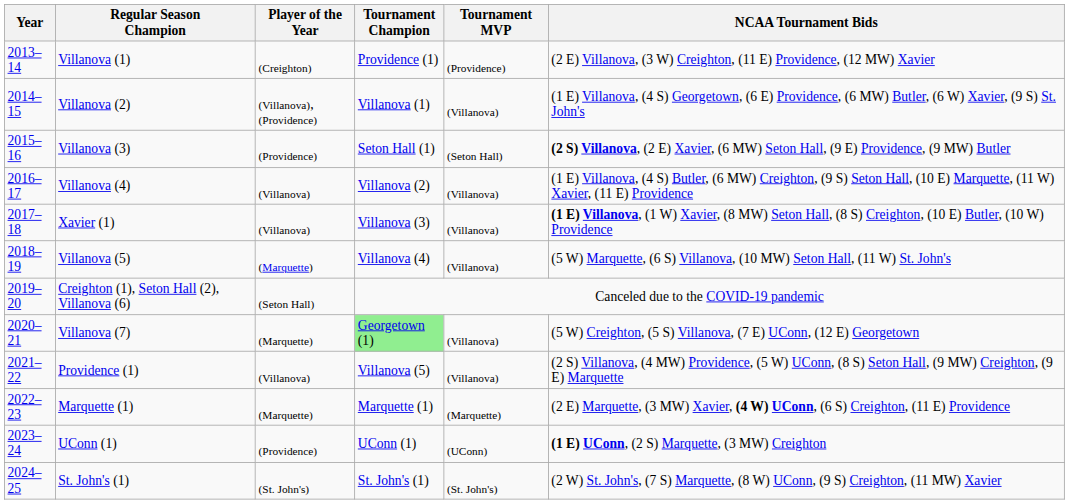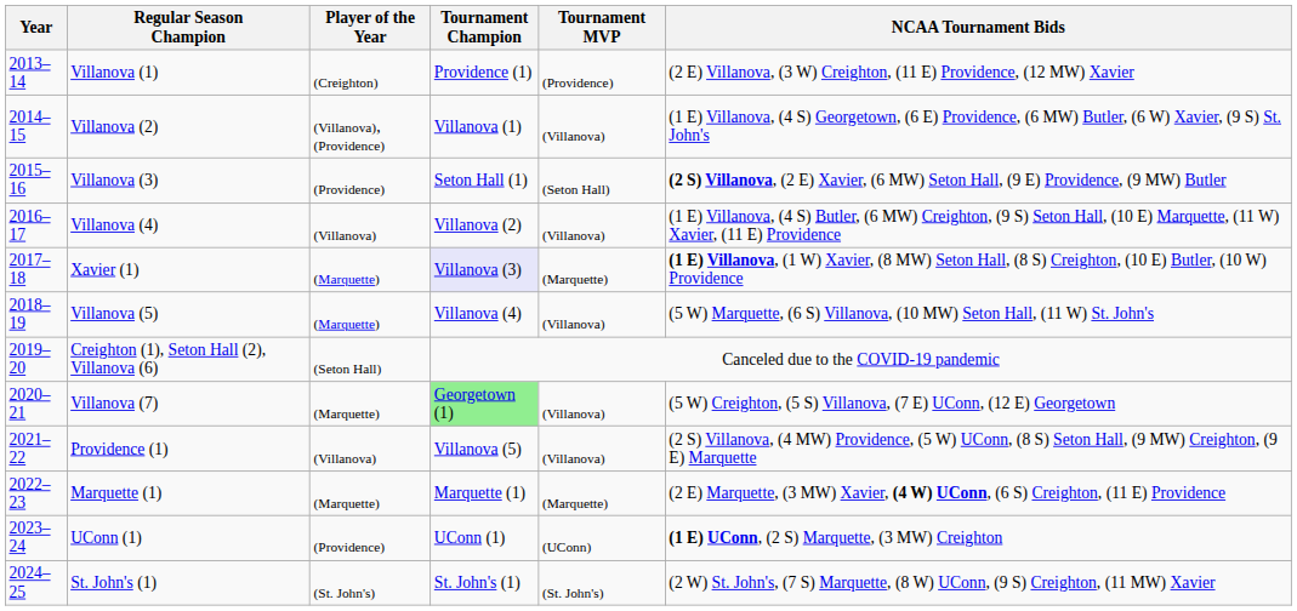Xavier (1) | Player of the Year: (Villanova) -> (Marquette)
Xavier (1) | Tournament Champion: no background -> lavender background
Xavier (1) | Tournament MVP: (Villanova) -> (Marquette)
